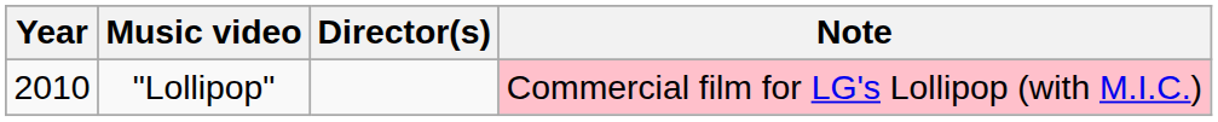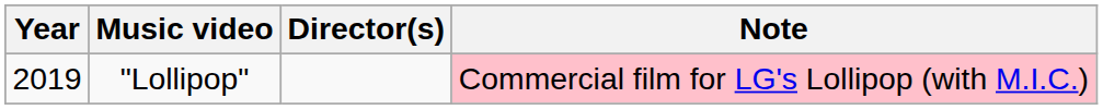"Lollipop" | Year: 2010 -> 2019
